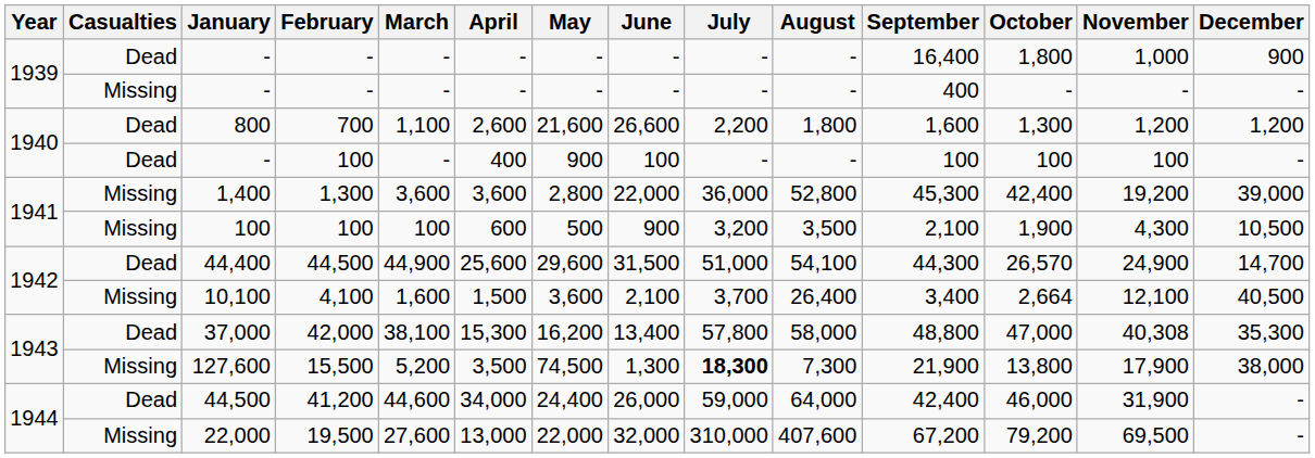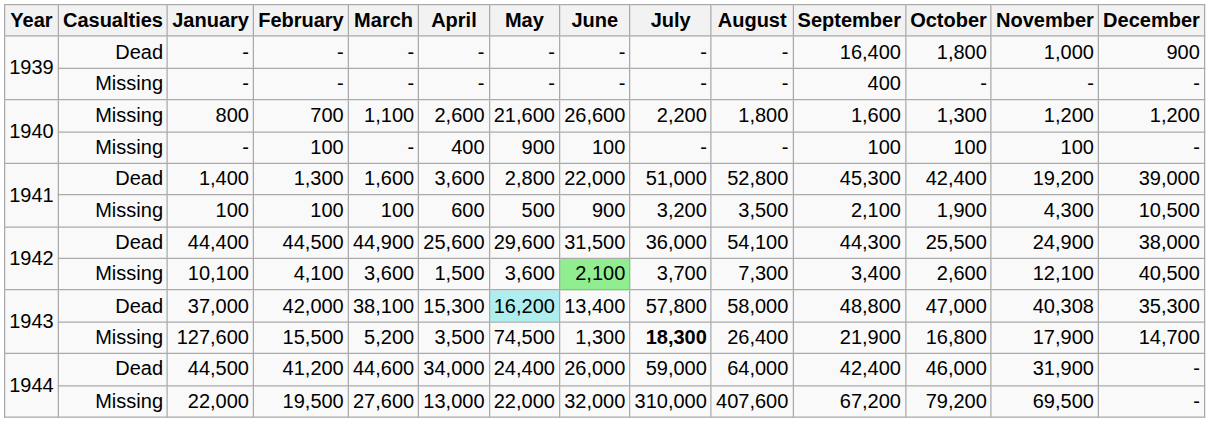800 | Casualties: Dead -> Missing
- / 100 | Casualties: Dead -> Missing
1,400 | Casualties: Missing -> Dead
1,400 | March: 3,600 -> 1,600
1,400 | July: 36,000 -> 51,000
44,400 | July: 51,000 -> 36,000
44,400 | October: 26,570 -> 25,500
44,400 | December: 14,700 -> 38,000
10,100 | March: 1,600 -> 3,600
10,100 | June: no background -> lightgreen background
10,100 | August: 26,400 -> 7,300
10,100 | October: 2,664 -> 2,600
37,000 | May: no background -> paleturquoise background
127,600 | August: 7,300 -> 26,400
127,600 | October: 13,800 -> 16,800
127,600 | December: 38,000 -> 14,700
